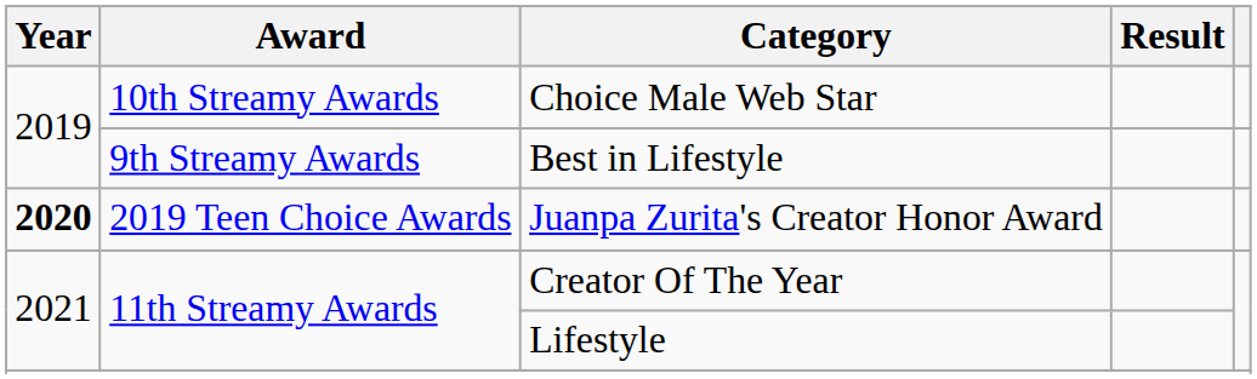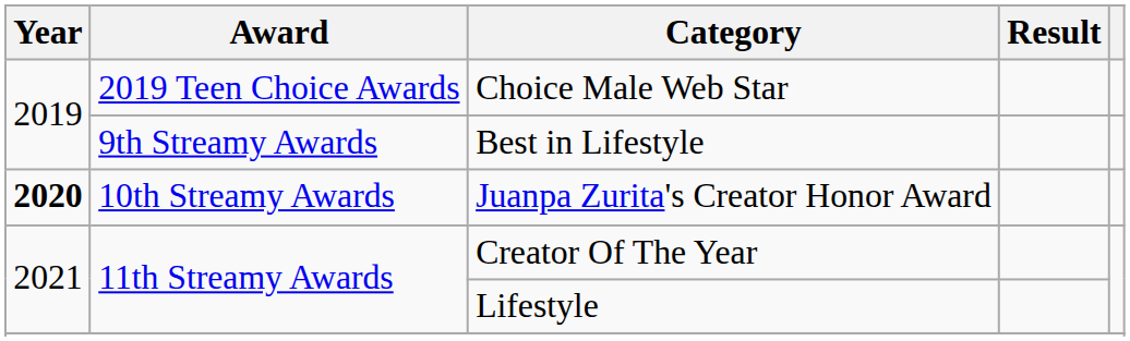Choice Male Web Star | Award: 10th Streamy Awards -> 2019 Teen Choice Awards
Juanpa Zurita's Creator Honor Award | Award: 2019 Teen Choice Awards -> 10th Streamy Awards
